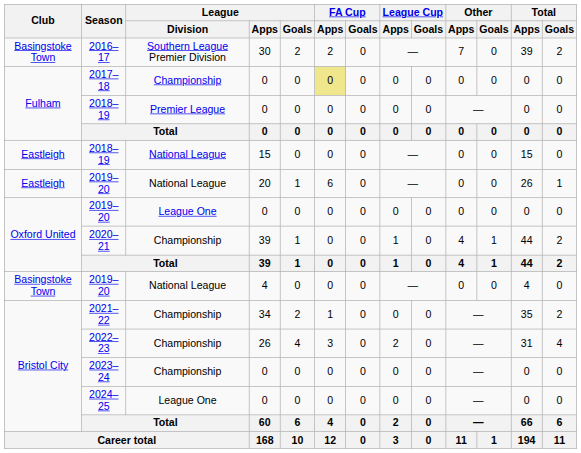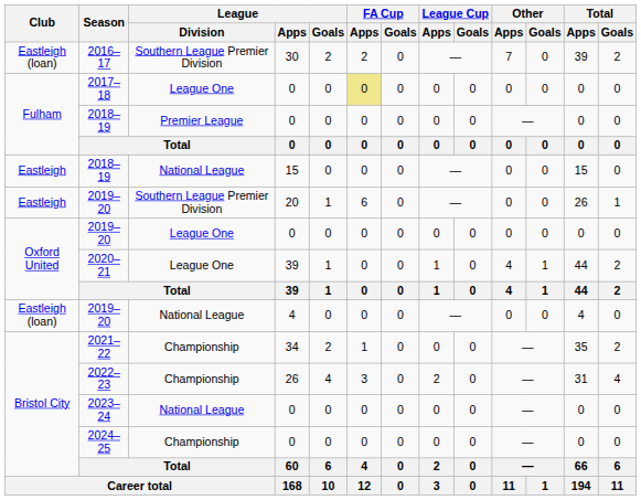2016–17 | Club: Basingstoke Town -> Eastleigh (loan)
2017–18 | League / Division: Championship -> League One
2019–20 / 20 | League / Division: National League -> Southern League Premier Division
2020–21 | League / Division: Championship -> League One
2019–20 / 4 | Club: Basingstoke Town -> Eastleigh (loan)
2023–24 | League / Division: Championship -> National League
2024–25 | League / Division: League One -> Championship
